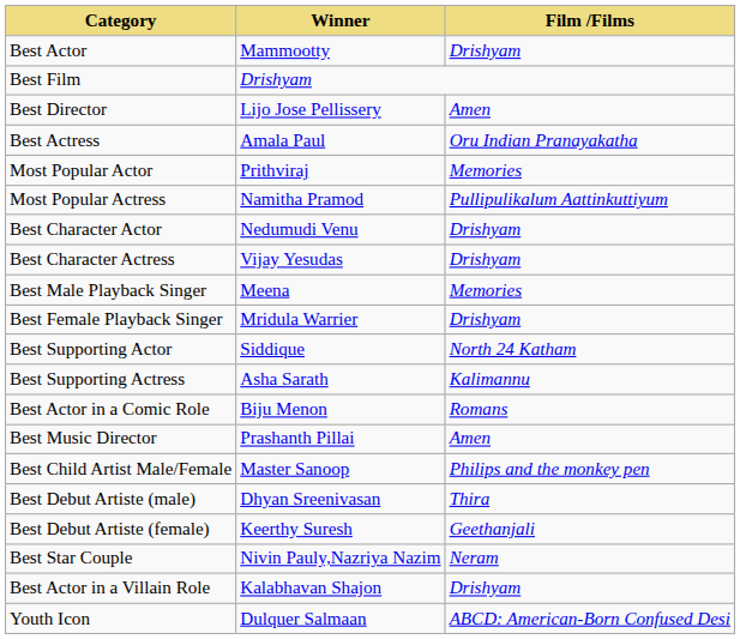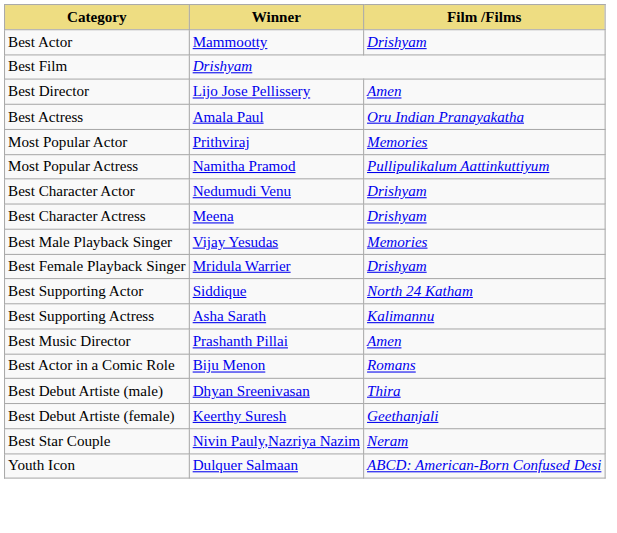Best Character Actress | Winner: Vijay Yesudas -> Meena
Best Male Playback Singer | Winner: Meena -> Vijay Yesudas
rows swapped: Best Actor in a Comic Role <-> Best Music Director
- row: Best Child Artist Male/Female | Master Sanoop | Philips and the monkey pen
- row: Best Actor in a Villain Role | Kalabhavan Shajon | Drishyam
